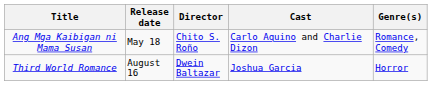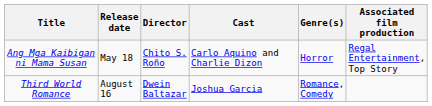+ column: Associated film production | Regal Entertainment, Top Story
Ang Mga Kaibigan ni Mama Susan | Genre(s): Romance, Comedy -> Horror
Third World Romance | Genre(s): Horror -> Romance, Comedy
